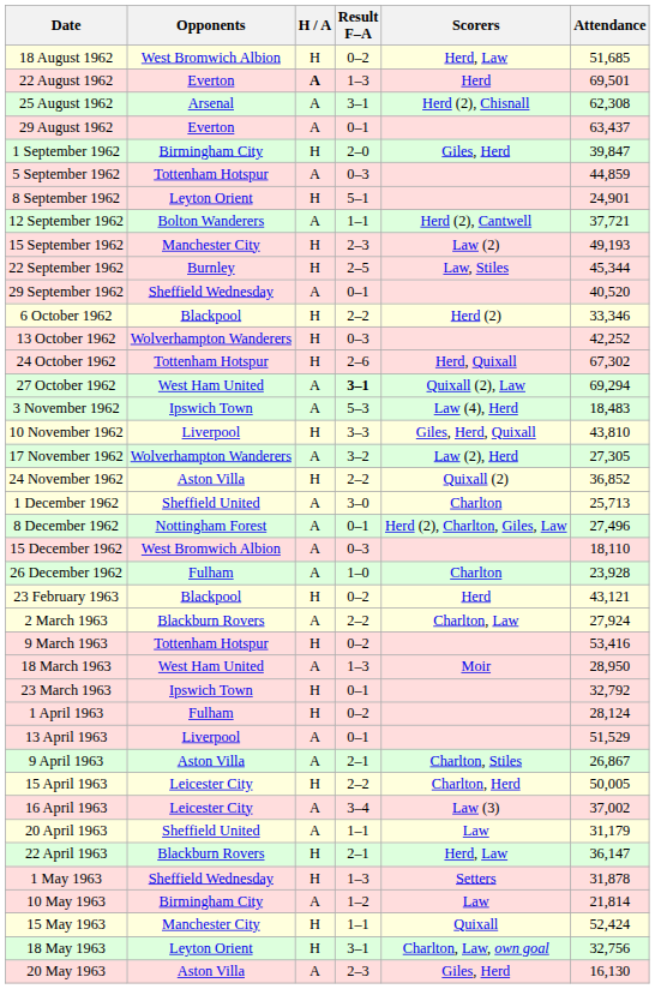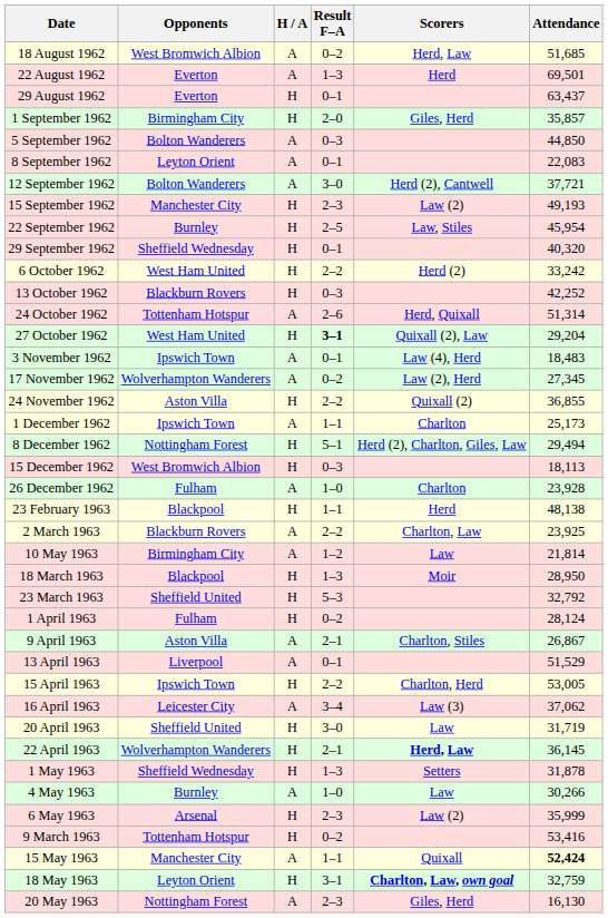18 August 1962 | H / A: H -> A
22 August 1962 | H / A: bold -> normal
- row: 25 August 1962 | Arsenal | A | 3–1 | Herd (2), Chisnall | 62,308
29 August 1962 | H / A: A -> H
1 September 1962 | Attendance: 39,847 -> 35,857
5 September 1962 | Opponents: Tottenham Hotspur -> Bolton Wanderers
5 September 1962 | Attendance: 44,859 -> 44,850
8 September 1962 | H / A: H -> A
8 September 1962 | Result F–A: 5–1 -> 0–1
8 September 1962 | Attendance: 24,901 -> 22,083
12 September 1962 | Result F–A: 1–1 -> 3–0
22 September 1962 | Attendance: 45,344 -> 45,954
29 September 1962 | H / A: A -> H
29 September 1962 | Attendance: 40,520 -> 40,320
6 October 1962 | Opponents: Blackpool -> West Ham United
6 October 1962 | Attendance: 33,346 -> 33,242
13 October 1962 | Opponents: Wolverhampton Wanderers -> Blackburn Rovers
24 October 1962 | H / A: H -> A
24 October 1962 | Attendance: 67,302 -> 51,314
27 October 1962 | H / A: A -> H
27 October 1962 | Attendance: 69,294 -> 29,204
3 November 1962 | Result F–A: 5–3 -> 0–1
- row: 10 November 1962 | Liverpool | H | 3–3 | Giles, Herd, Quixall | 43,810
17 November 1962 | Result F–A: 3–2 -> 0–2
17 November 1962 | Attendance: 27,305 -> 27,345
24 November 1962 | Attendance: 36,852 -> 36,855
1 December 1962 | Opponents: Sheffield United -> Ipswich Town
1 December 1962 | Result F–A: 3–0 -> 1–1
1 December 1962 | Attendance: 25,713 -> 25,173
8 December 1962 | H / A: A -> H
8 December 1962 | Result F–A: 0–1 -> 5–1
8 December 1962 | Attendance: 27,496 -> 29,494
15 December 1962 | H / A: A -> H
15 December 1962 | Attendance: 18,110 -> 18,113
23 February 1963 | Result F–A: 0–2 -> 1–1
23 February 1963 | Attendance: 43,121 -> 48,138
2 March 1963 | Attendance: 27,924 -> 23,925
rows swapped: 9 March 1963 <-> 10 May 1963
18 March 1963 | Opponents: West Ham United -> Blackpool
18 March 1963 | H / A: A -> H
23 March 1963 | Opponents: Ipswich Town -> Sheffield United
23 March 1963 | Result F–A: 0–1 -> 5–3
rows swapped: 9 April 1963 <-> 13 April 1963
15 April 1963 | Opponents: Leicester City -> Ipswich Town
15 April 1963 | Attendance: 50,005 -> 53,005
16 April 1963 | Attendance: 37,002 -> 37,062
20 April 1963 | H / A: A -> H
20 April 1963 | Result F–A: 1–1 -> 3–0
20 April 1963 | Attendance: 31,179 -> 31,719
22 April 1963 | Opponents: Blackburn Rovers -> Wolverhampton Wanderers
22 April 1963 | Scorers: normal -> bold
22 April 1963 | Attendance: 36,147 -> 36,145
+ row: 4 May 1963 | Burnley | A | 1–0 | Law | 30,266
+ row: 6 May 1963 | Arsenal | H | 2–3 | Law (2) | 35,999
15 May 1963 | H / A: H -> A
15 May 1963 | Attendance: normal -> bold
18 May 1963 | Scorers: normal -> bold
18 May 1963 | Attendance: 32,756 -> 32,759
20 May 1963 | Opponents: Aston Villa -> Nottingham Forest
